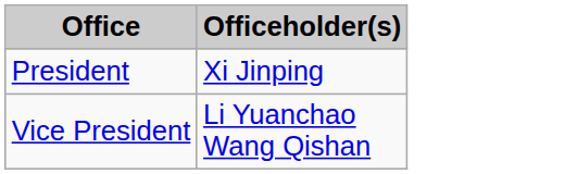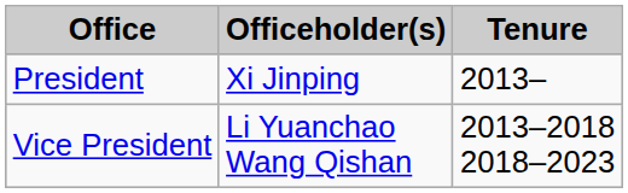+ column: Tenure | 2013– | 2013–2018 2018–2023
